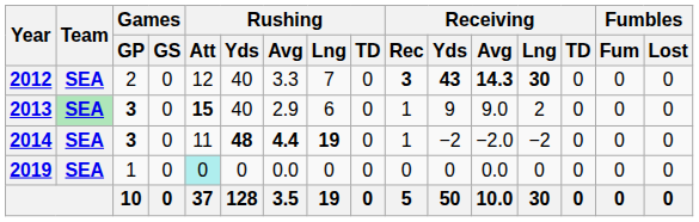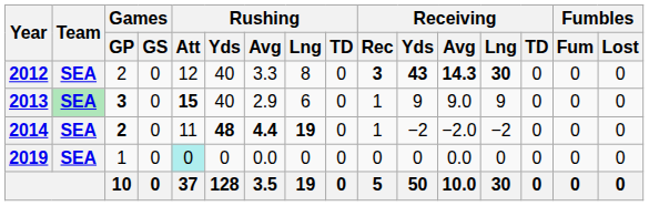2012 | Rushing / Lng: 7 -> 8
2013 | Receiving / Lng: 2 -> 9
2014 | Games / GP: 3 -> 2
